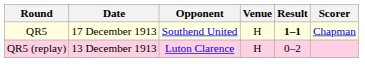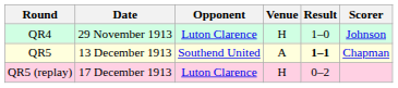+ row: QR4 | 29 November 1913 | Luton Clarence | H | 1–0 | Johnson
QR5 | Date: 17 December 1913 -> 13 December 1913
QR5 | Venue: H -> A
QR5 (replay) | Date: 13 December 1913 -> 17 December 1913
